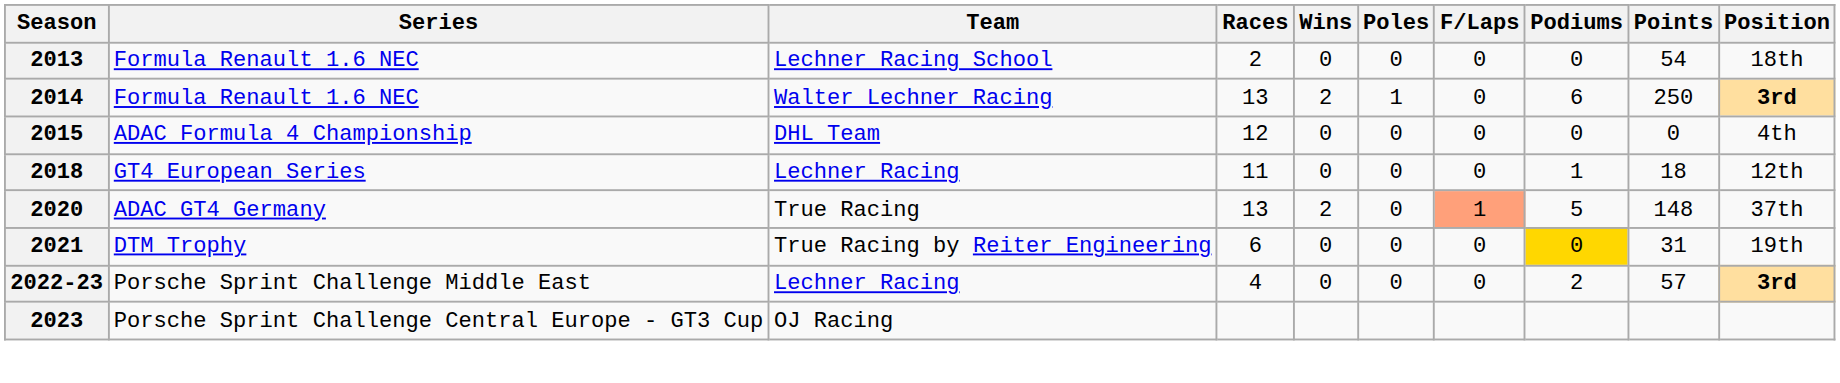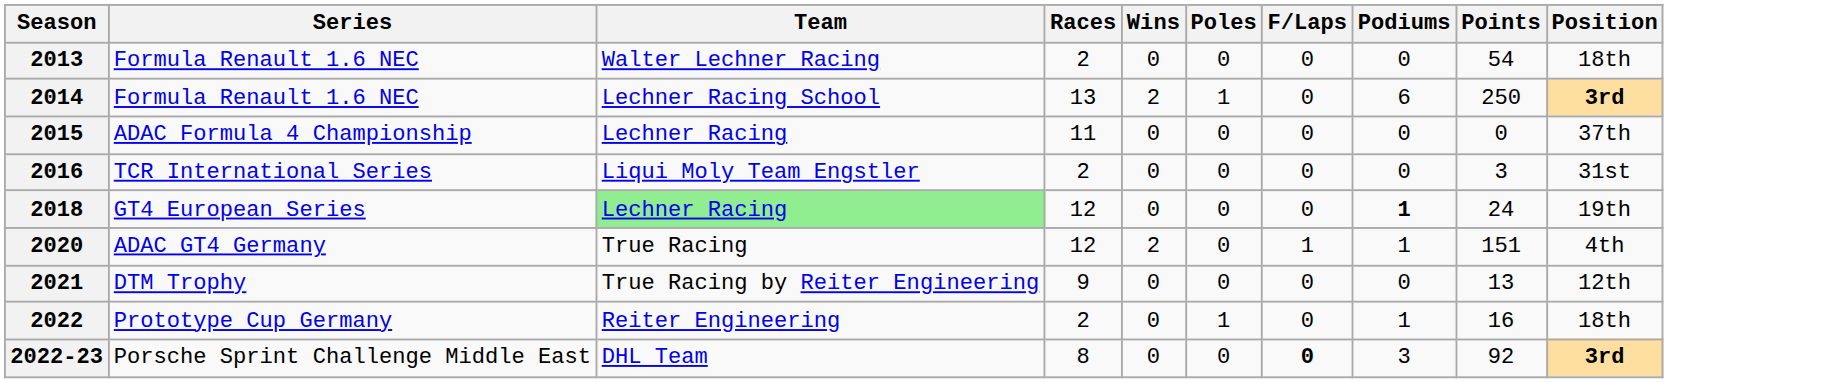2013 | Team: Lechner Racing School -> Walter Lechner Racing
2014 | Team: Walter Lechner Racing -> Lechner Racing School
2015 | Team: DHL Team -> Lechner Racing
2015 | Races: 12 -> 11
2015 | Position: 4th -> 37th
+ row: 2016 | TCR International Series | Liqui Moly Team Engstler | 2 | 0 | 0 | 0 | 0 | 3 | 31st
2018 | Team: no background -> lightgreen background
2018 | Races: 11 -> 12
2018 | Podiums: normal -> bold
2018 | Points: 18 -> 24
2018 | Position: 12th -> 19th
2020 | Races: 13 -> 12
2020 | F/Laps: lightsalmon background -> no background
2020 | Podiums: 5 -> 1
2020 | Points: 148 -> 151
2020 | Position: 37th -> 4th
2021 | Races: 6 -> 9
2021 | Podiums: gold background -> no background
2021 | Points: 31 -> 13
2021 | Position: 19th -> 12th
+ row: 2022 | Prototype Cup Germany | Reiter Engineering | 2 | 0 | 1 | 0 | 1 | 16 | 18th
2022-23 | Team: Lechner Racing -> DHL Team
2022-23 | Races: 4 -> 8
2022-23 | F/Laps: normal -> bold
2022-23 | Podiums: 2 -> 3
2022-23 | Points: 57 -> 92
- row: 2023 | Porsche Sprint Challenge Central Europe - GT3 Cup | OJ Racing
